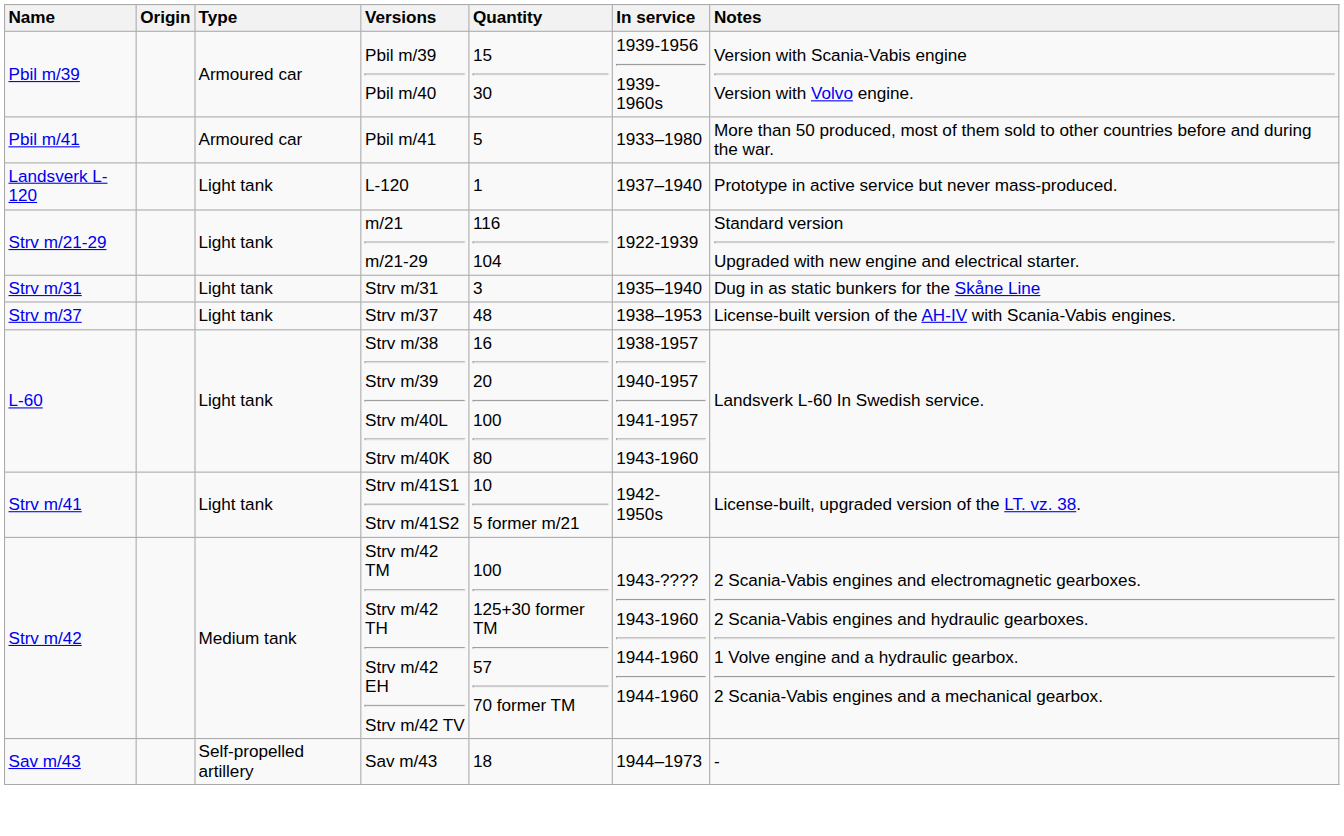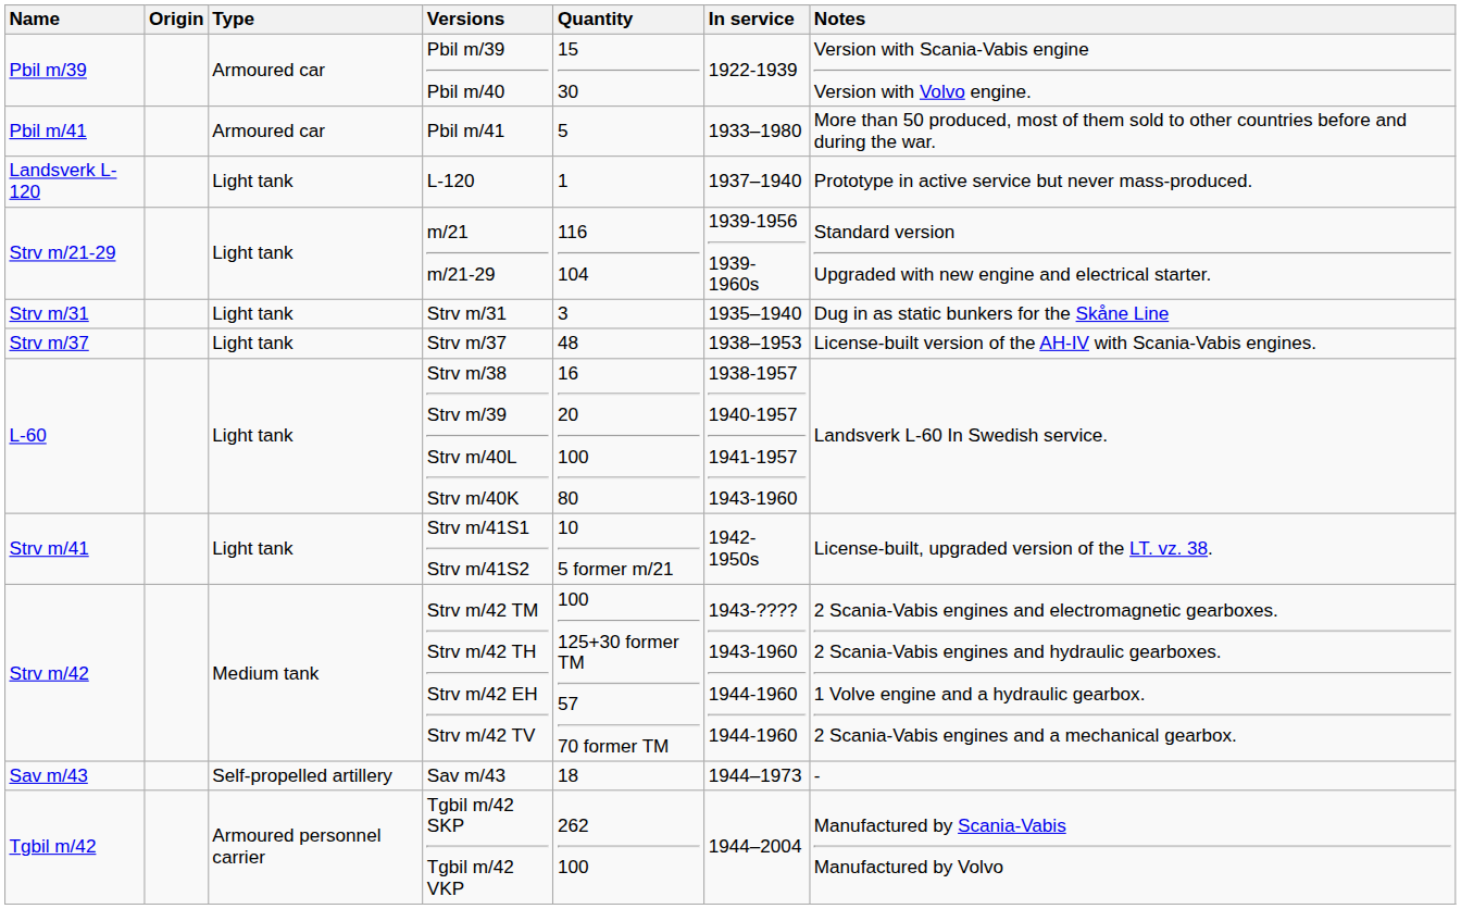Pbil m/39 | In service: 1939-1956 1939-1960s -> 1922-1939
Strv m/21-29 | In service: 1922-1939 -> 1939-1956 1939-1960s
+ row: Tgbil m/42 | Armoured personnel carrier | Tgbil m/42 SKP Tgbil m/42 VKP | 262 100 | 1944–2004 | Manufactured by Scania-Vabis Manufactured by Volvo
